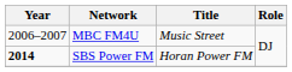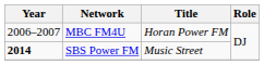MBC FM4U | Title: Music Street -> Horan Power FM
SBS Power FM | Title: Horan Power FM -> Music Street
